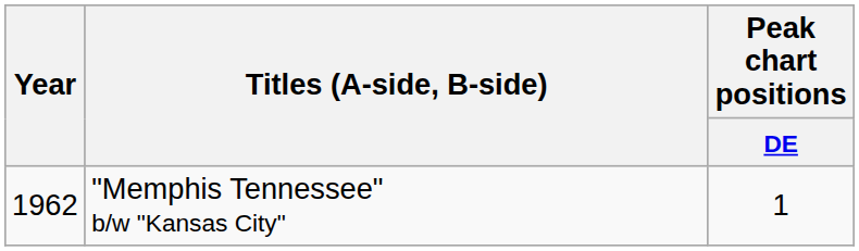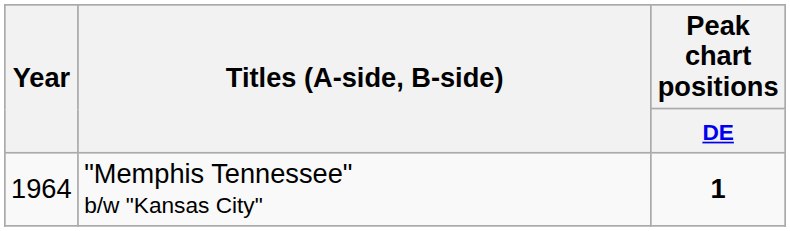"Memphis Tennessee" b/w "Kansas City" | Year: 1962 -> 1964
"Memphis Tennessee" b/w "Kansas City" | Peak chart positions / DE: normal -> bold
